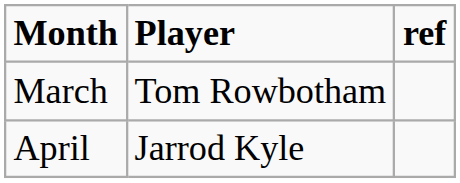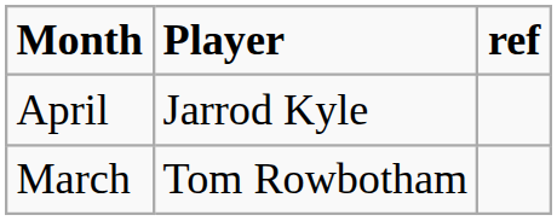rows swapped: March <-> April
